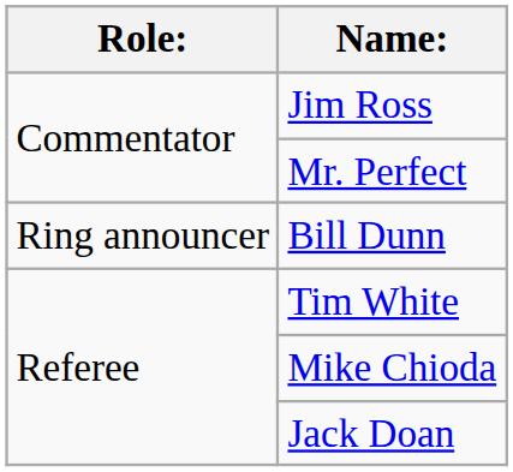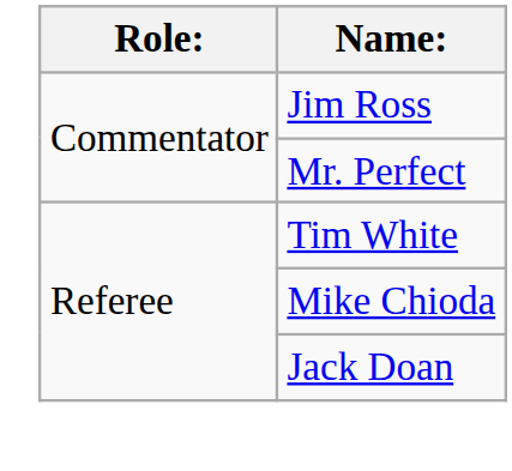- row: Ring announcer | Bill Dunn
